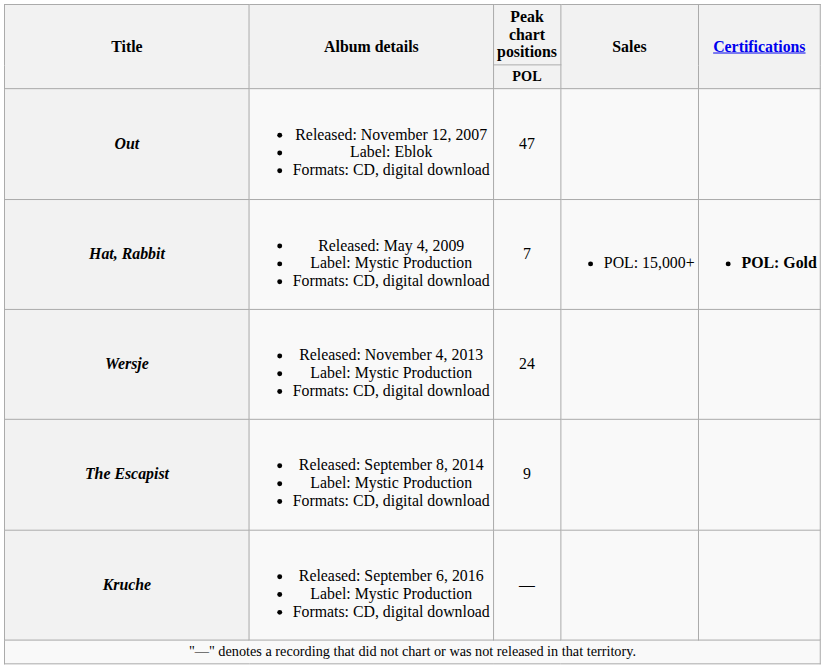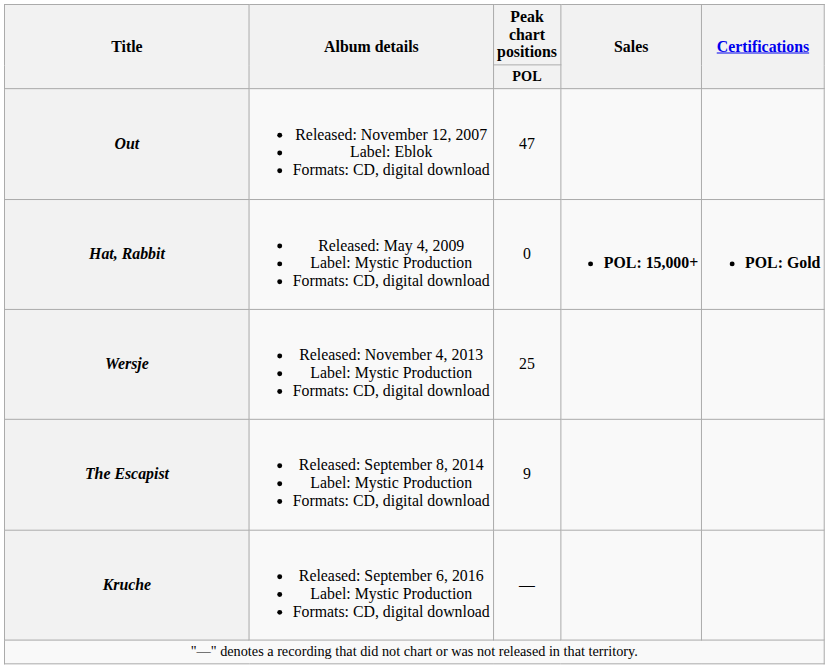Hat, Rabbit | Peak chart positions / POL: 7 -> 0
Hat, Rabbit | Sales: normal -> bold
Wersje | Peak chart positions / POL: 24 -> 25
